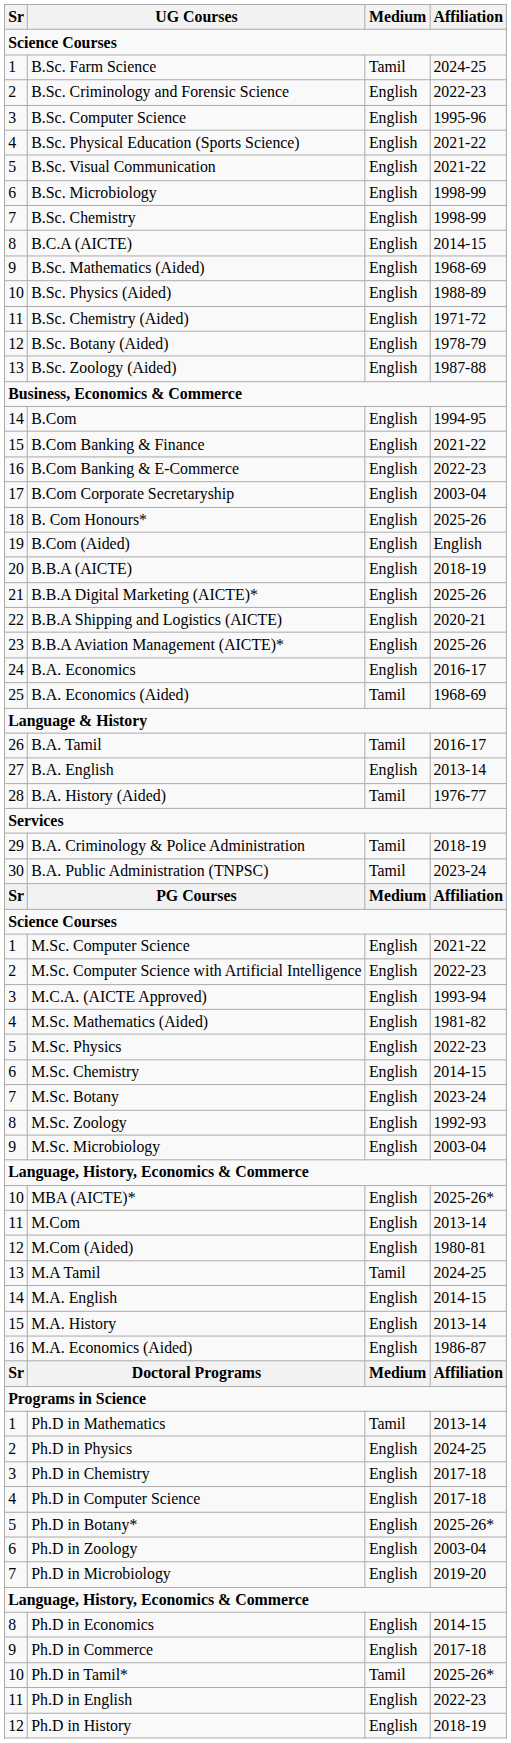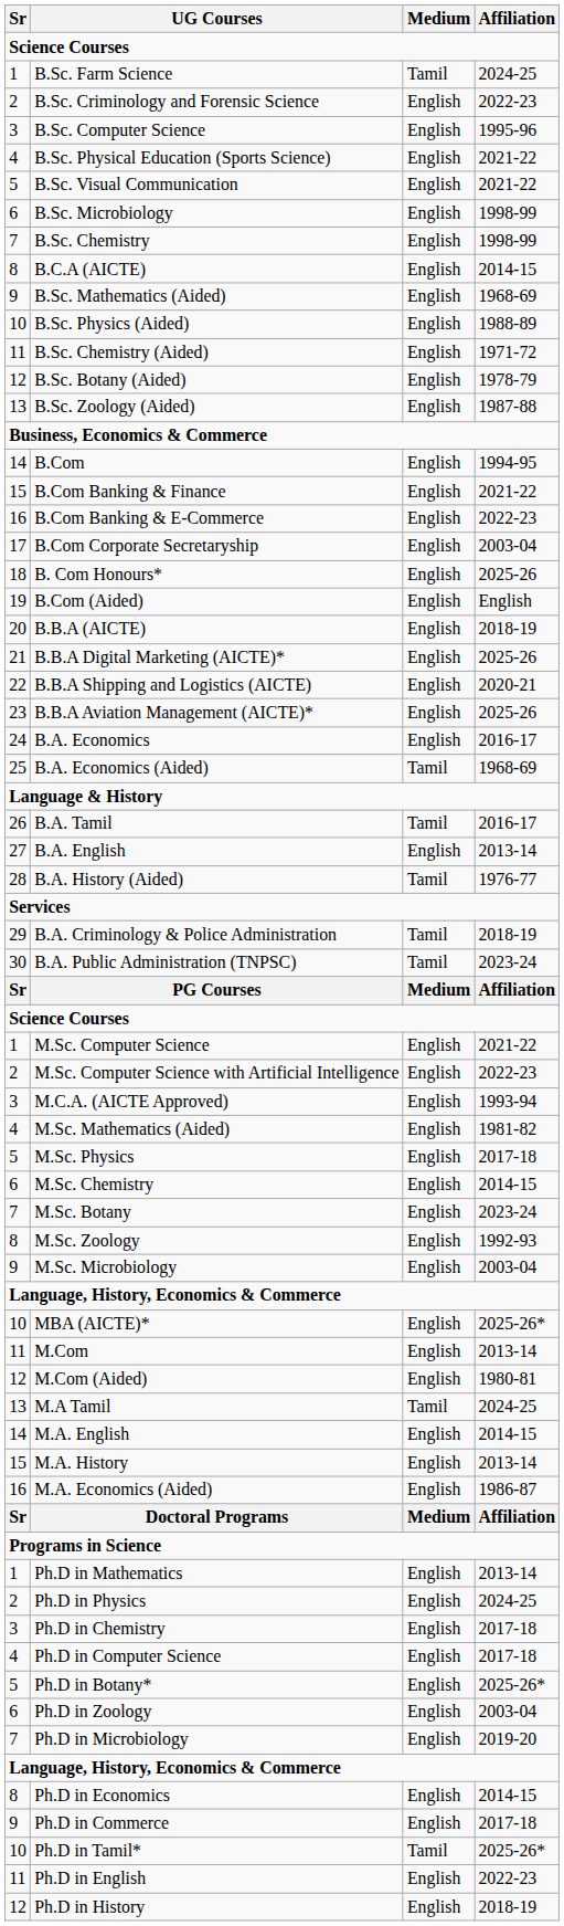M.Sc. Physics | Affiliation: 2022-23 -> 2017-18
Ph.D in Mathematics | Medium: Tamil -> English
